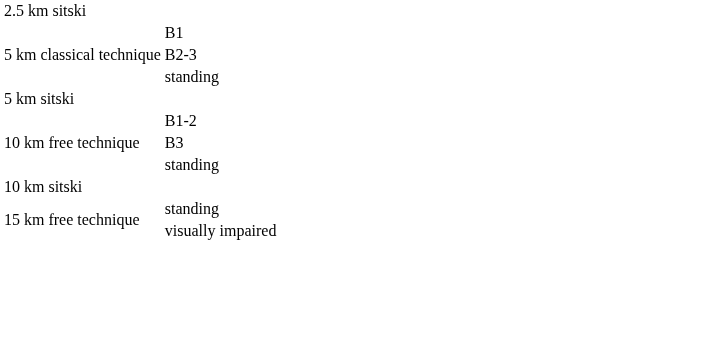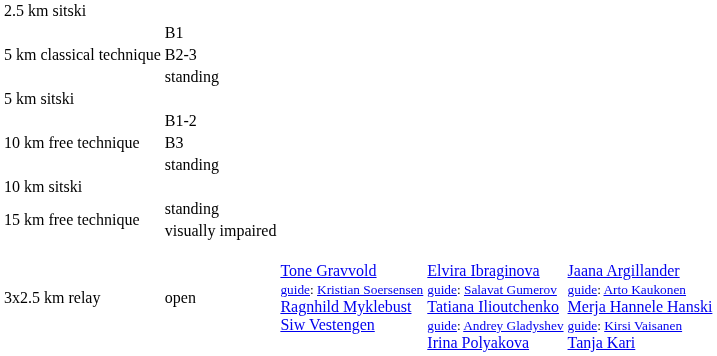+ row: 3x2.5 km relay | open | Tone Gravvold guide: Kristian Soersensen Ragnhild Myklebust Siw Vestengen | Elvira Ibraginova guide: Salavat Gumerov Tatiana Ilioutchenko guide: Andrey Gladyshev Irina Polyakova | Jaana Argillander guide: Arto Kaukonen Merja Hannele Hanski guide: Kirsi Vaisanen Tanja Kari
